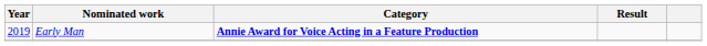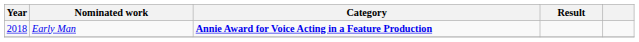Early Man | Year: 2019 -> 2018
